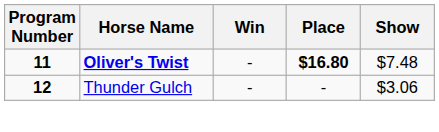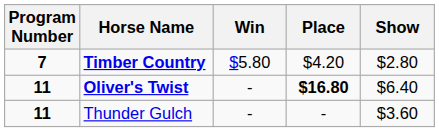+ row: 7 | Timber Country | $5.80 | $4.20 | $2.80
Oliver's Twist | Show: $7.48 -> $6.40
Thunder Gulch | Program Number: 12 -> 11
Thunder Gulch | Show: $3.06 -> $3.60
